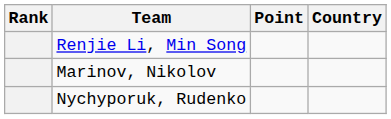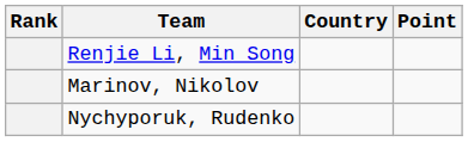columns swapped: Country <-> Point
